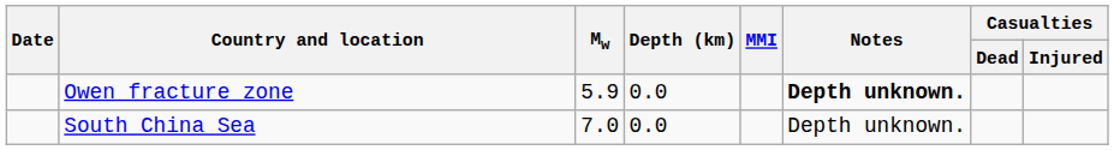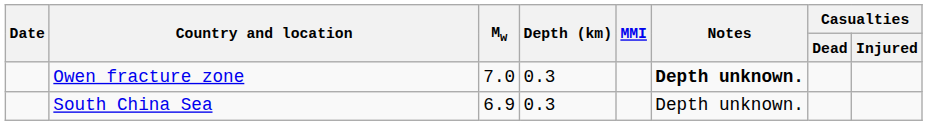Owen fracture zone | Mw: 5.9 -> 7.0
Owen fracture zone | Depth (km): 0.0 -> 0.3
South China Sea | Mw: 7.0 -> 6.9
South China Sea | Depth (km): 0.0 -> 0.3
